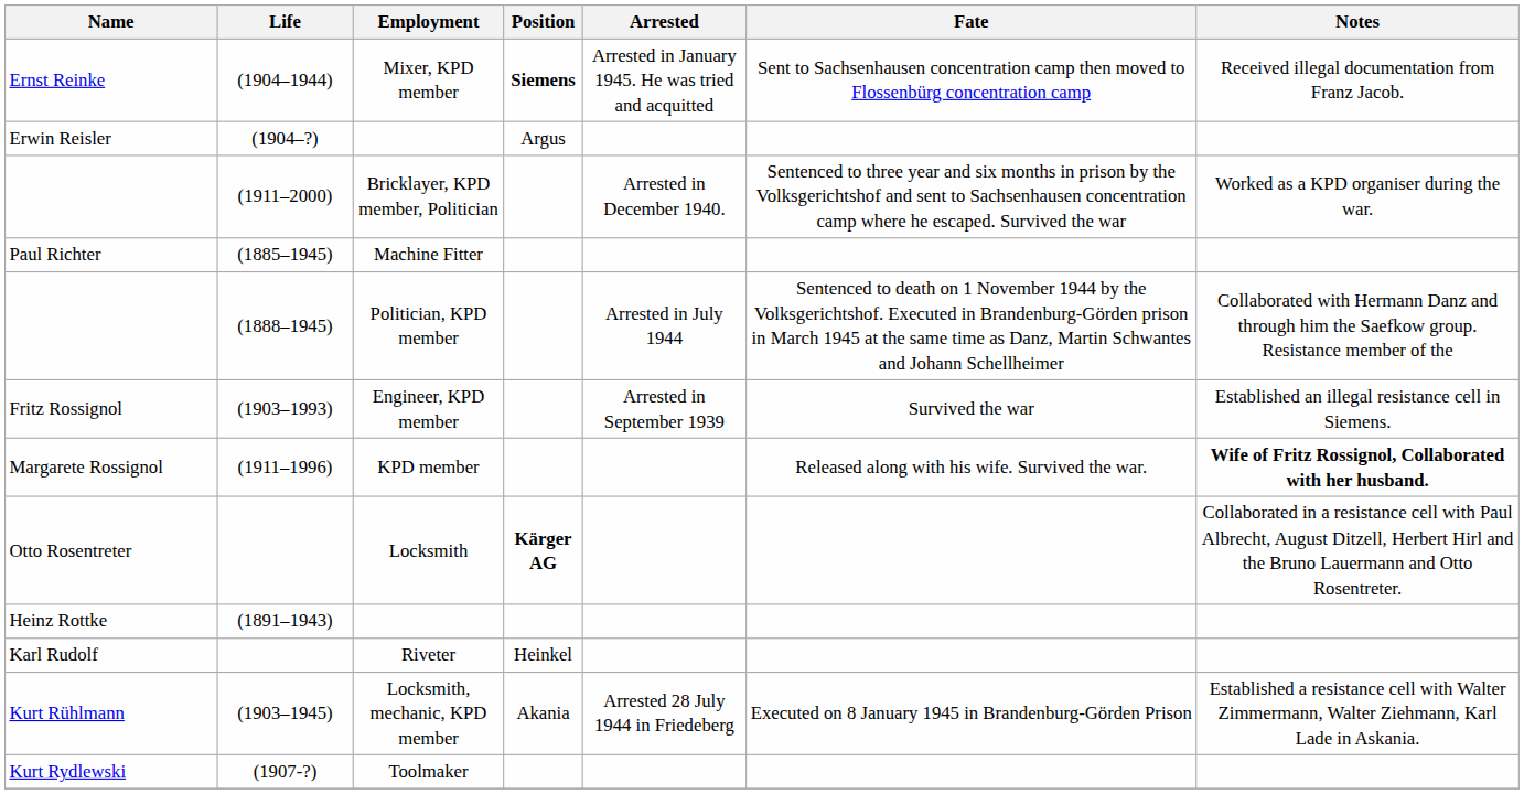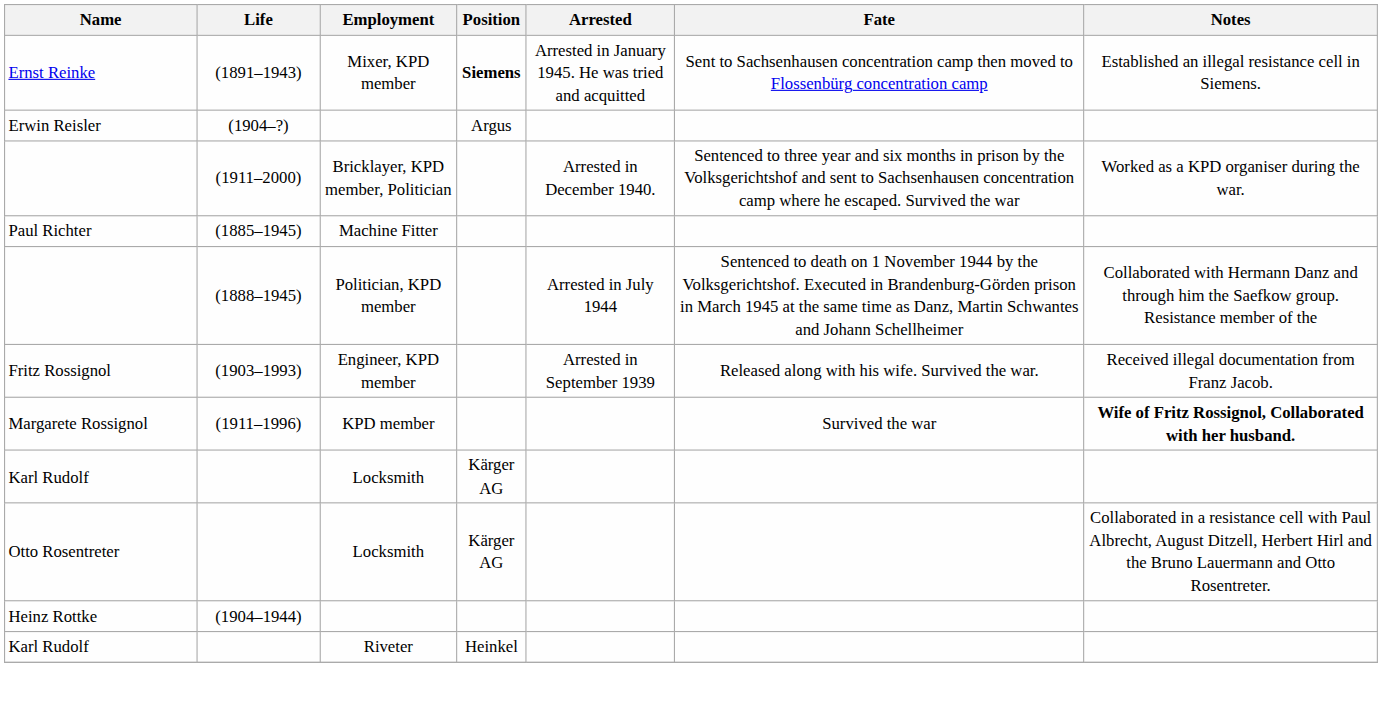Ernst Reinke | Life: (1904–1944) -> (1891–1943)
Ernst Reinke | Notes: Received illegal documentation from Franz Jacob. -> Established an illegal resistance cell in Siemens.
Fritz Rossignol | Fate: Survived the war -> Released along with his wife. Survived the war.
Fritz Rossignol | Notes: Established an illegal resistance cell in Siemens. -> Received illegal documentation from Franz Jacob.
Margarete Rossignol | Fate: Released along with his wife. Survived the war. -> Survived the war
+ row: Karl Rudolf | Locksmith | Kärger AG
Otto Rosentreter | Position: bold -> normal
Heinz Rottke | Life: (1891–1943) -> (1904–1944)
- row: Kurt Rühlmann | (1903–1945) | Locksmith, mechanic, KPD member | Akania | Arrested 28 July 1944 in Friedeberg | Executed on 8 January 1945 in Brandenburg-Görden Prison | Established a resistance cell with Walter Zimmermann, Walter Ziehmann, Karl Lade in Askania.
- row: Kurt Rydlewski | (1907-?) | Toolmaker
